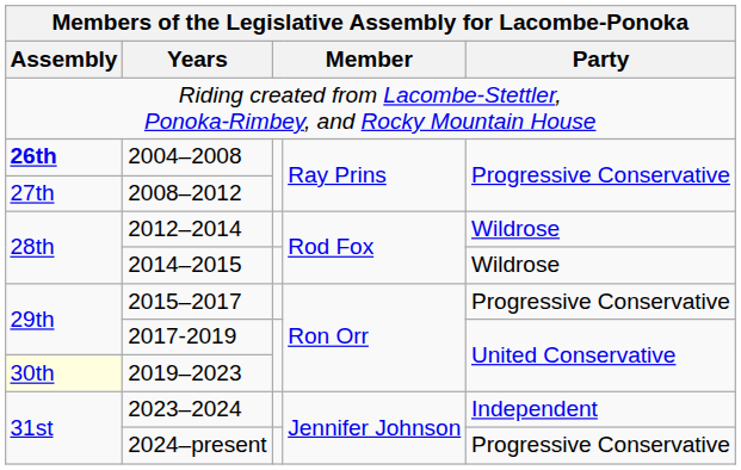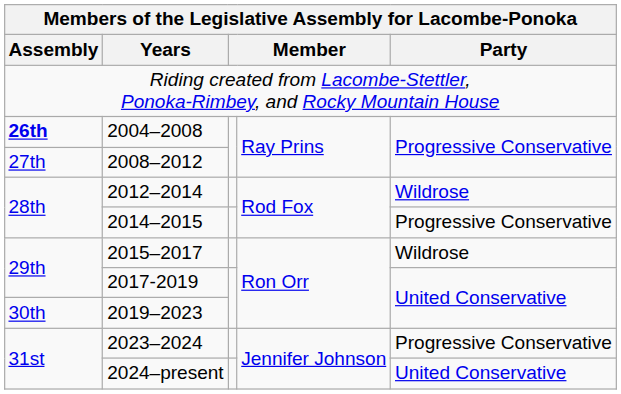2014–2015 | Party: Wildrose -> Progressive Conservative
2015–2017 | Party: Progressive Conservative -> Wildrose
2019–2023 | Assembly: lightyellow background -> no background
2023–2024 | Party: Independent -> Progressive Conservative
2024–present | Party: Progressive Conservative -> United Conservative
